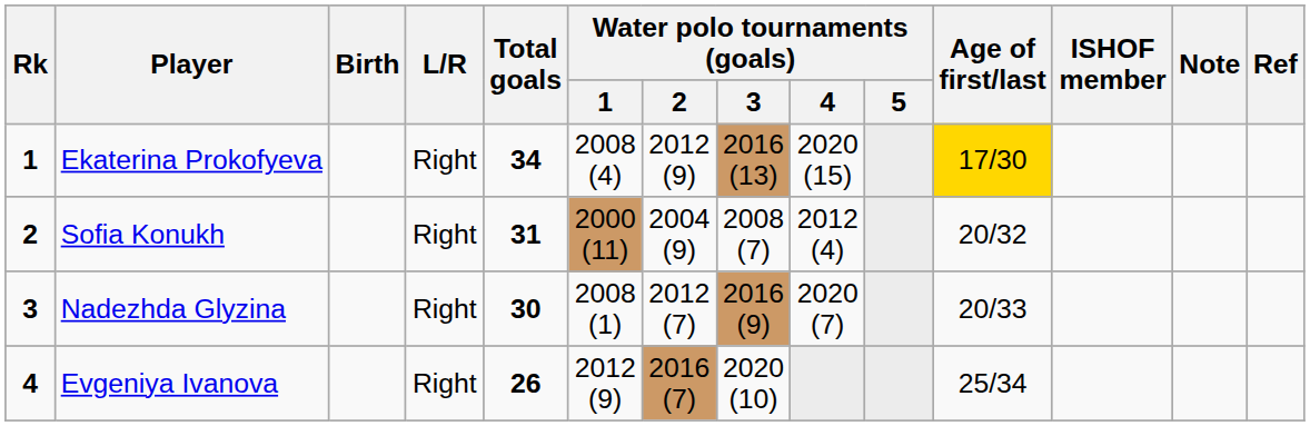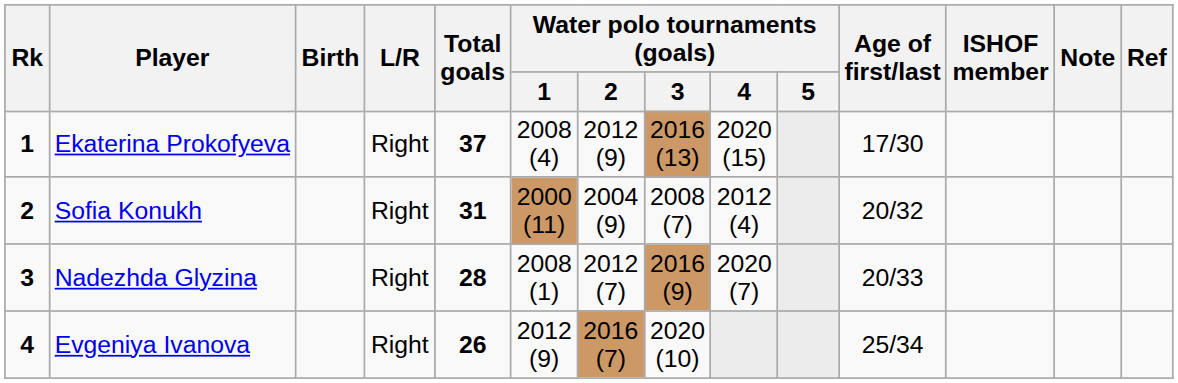Ekaterina Prokofyeva | Total goals: 34 -> 37
Ekaterina Prokofyeva | Age of first/last: gold background -> no background
Nadezhda Glyzina | Total goals: 30 -> 28
